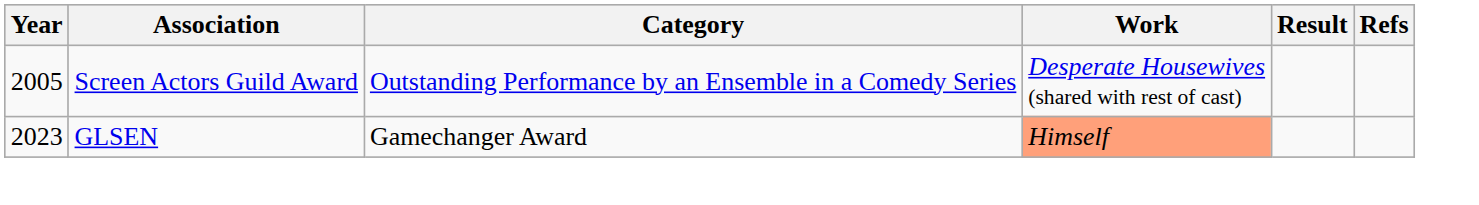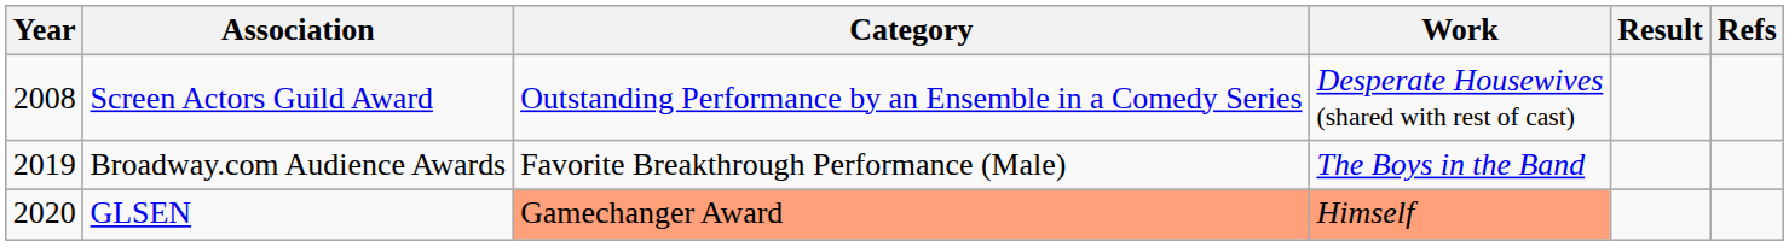Screen Actors Guild Award | Year: 2005 -> 2008
+ row: 2019 | Broadway.com Audience Awards | Favorite Breakthrough Performance (Male) | The Boys in the Band
GLSEN | Year: 2023 -> 2020
GLSEN | Category: no background -> lightsalmon background
